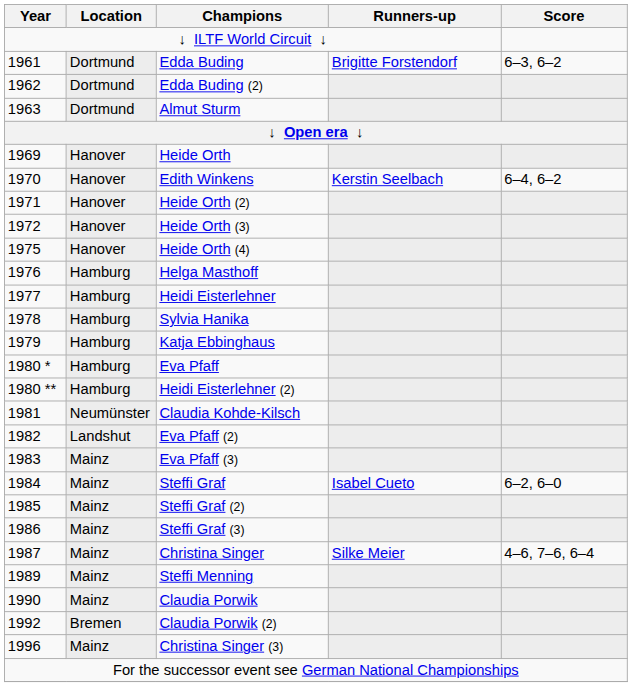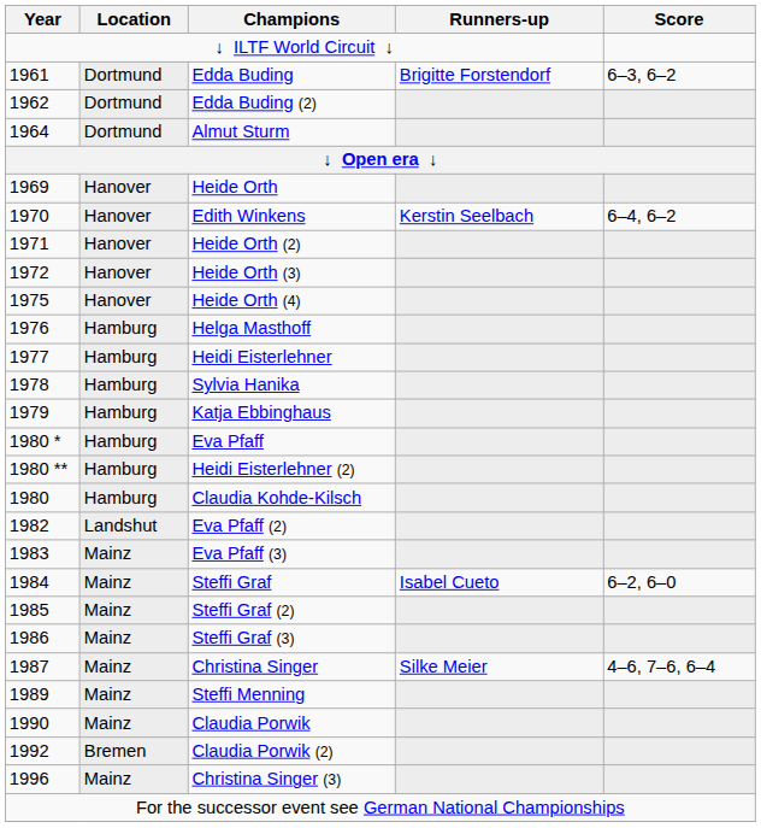Almut Sturm | Year: 1963 -> 1964
Claudia Kohde-Kilsch | Year: 1981 -> 1980
Claudia Kohde-Kilsch | Location: Neumünster -> Hamburg
